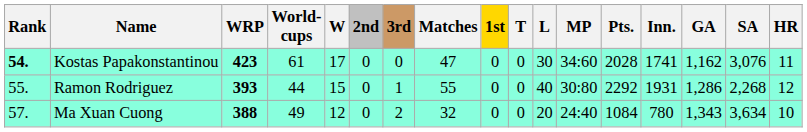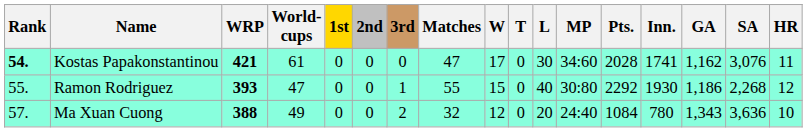columns swapped: 1st <-> W
Kostas Papakonstantinou | WRP: 423 -> 421
Ramon Rodriguez | World- cups: 44 -> 47
Ramon Rodriguez | Inn.: 1931 -> 1930
Ramon Rodriguez | GA: 1,286 -> 1,186
Ma Xuan Cuong | SA: 3,634 -> 3,636
